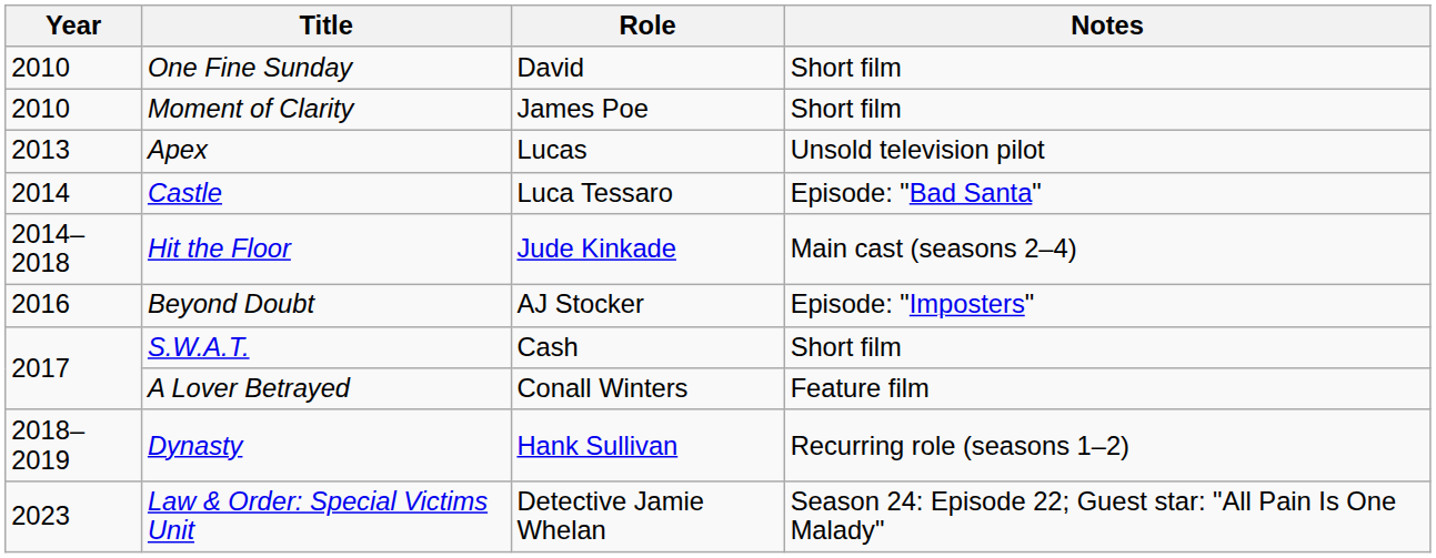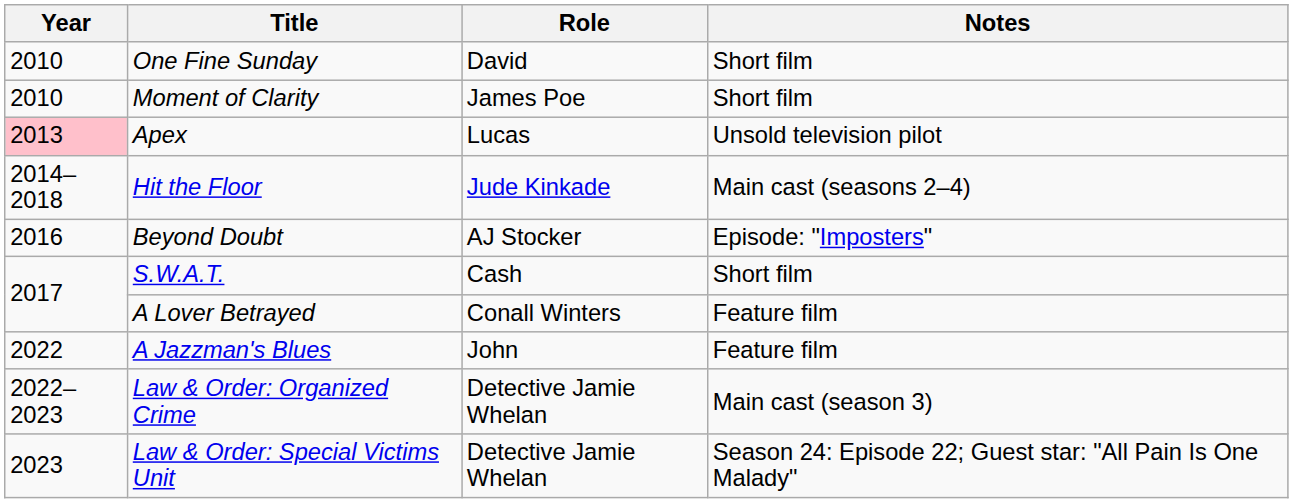Apex | Year: no background -> pink background
- row: 2014 | Castle | Luca Tessaro | Episode: "Bad Santa"
- row: 2018–2019 | Dynasty | Hank Sullivan | Recurring role (seasons 1–2)
+ row: 2022 | A Jazzman's Blues | John | Feature film
+ row: 2022–2023 | Law & Order: Organized Crime | Detective Jamie Whelan | Main cast (season 3)
